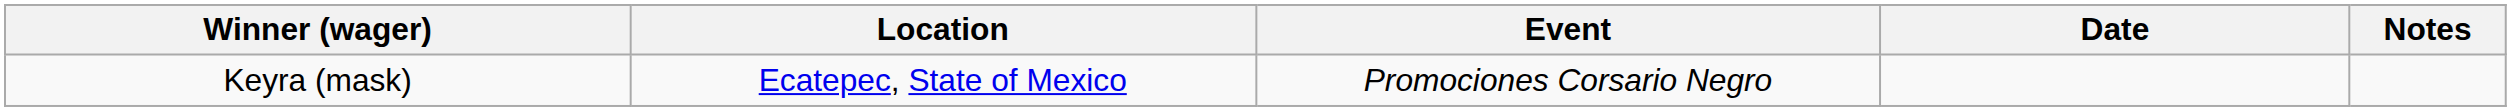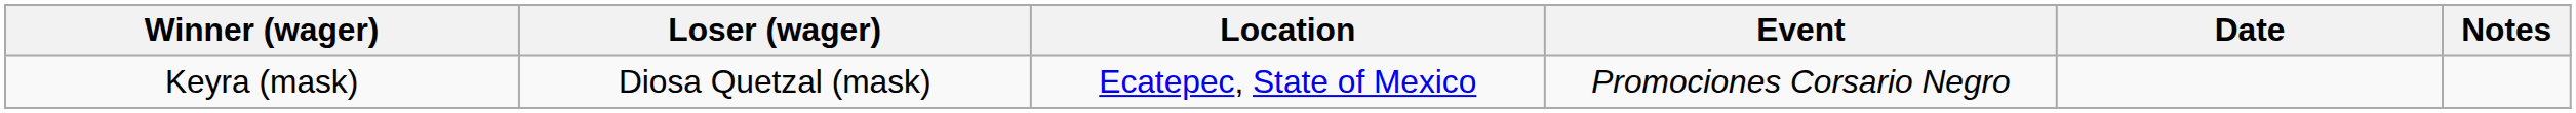+ column: Loser (wager) | Diosa Quetzal (mask)
